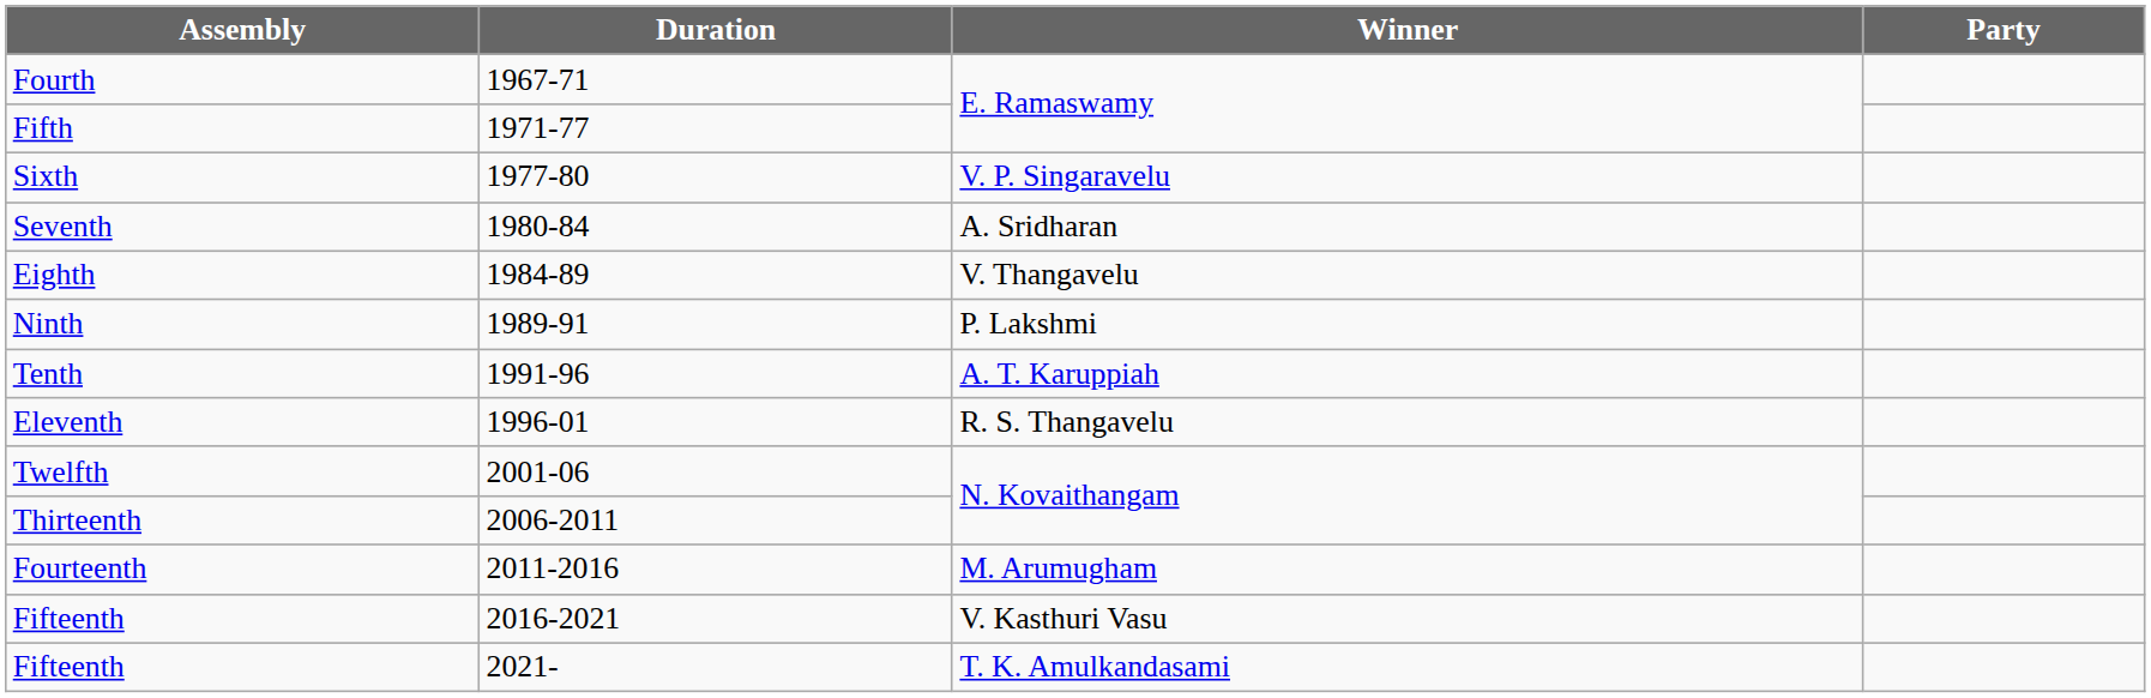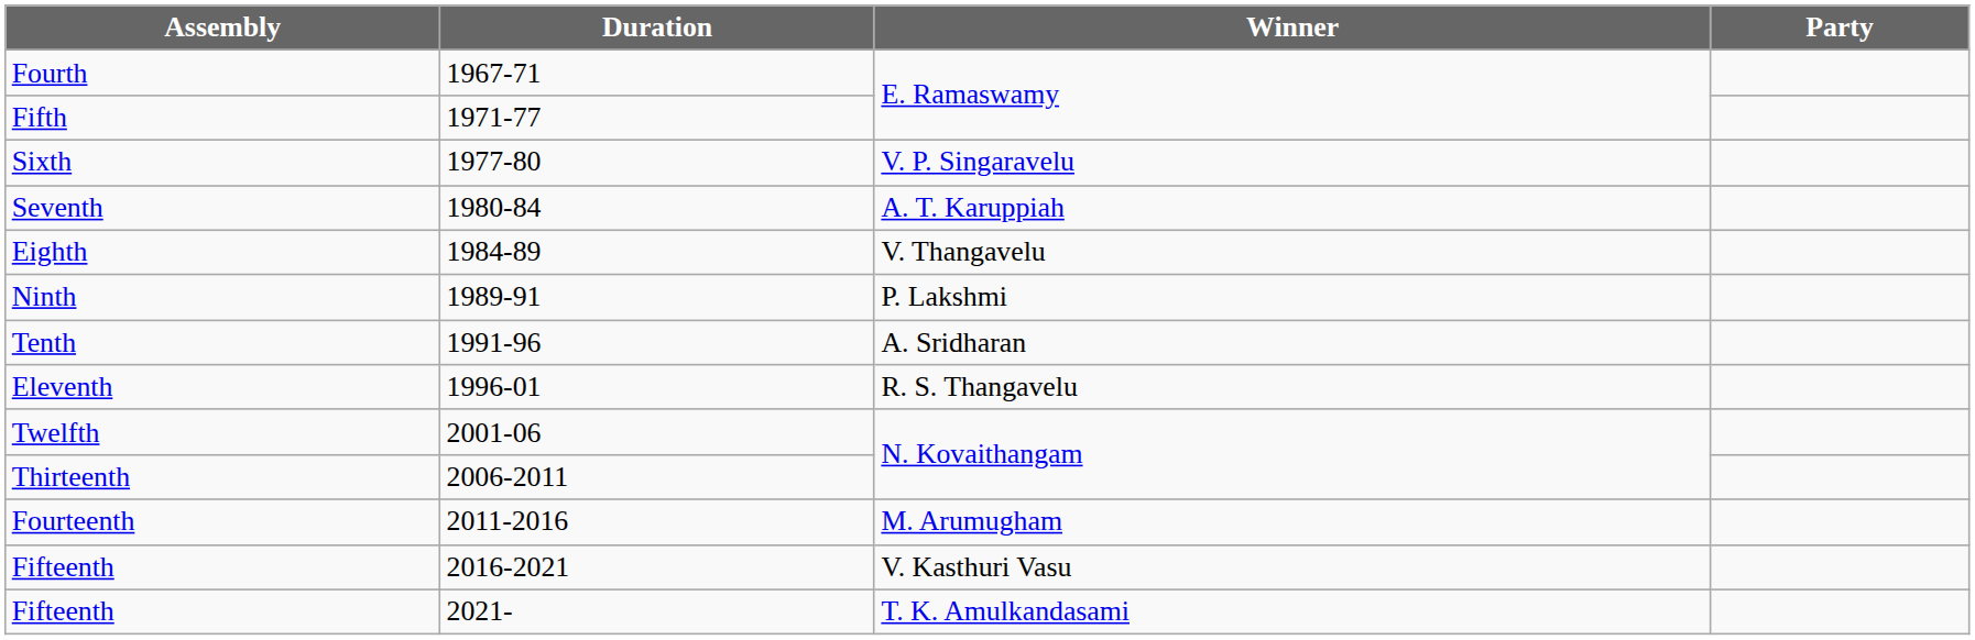Seventh | Winner: A. Sridharan -> A. T. Karuppiah
Tenth | Winner: A. T. Karuppiah -> A. Sridharan
